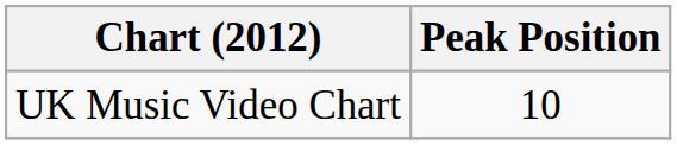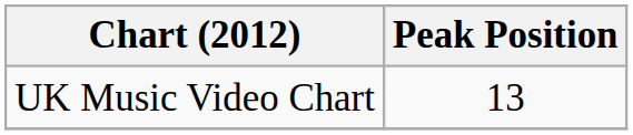UK Music Video Chart | Peak Position: 10 -> 13
